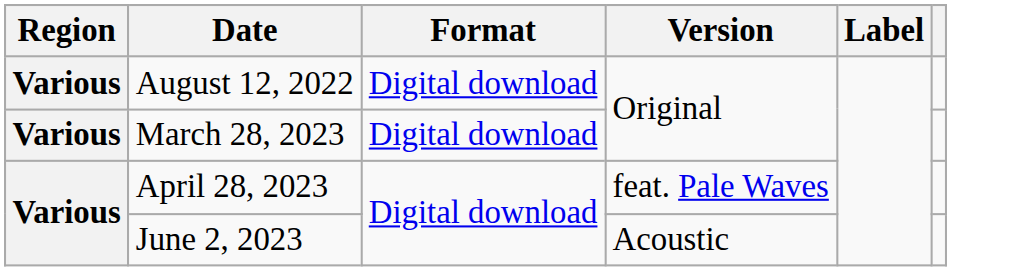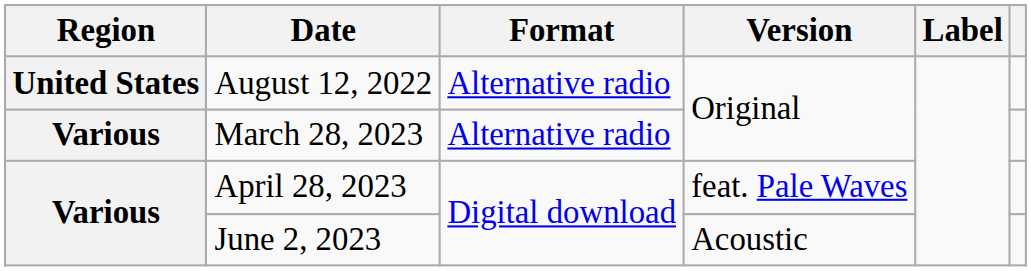August 12, 2022 | Region: Various -> United States
August 12, 2022 | Format: Digital download -> Alternative radio
March 28, 2023 | Format: Digital download -> Alternative radio
